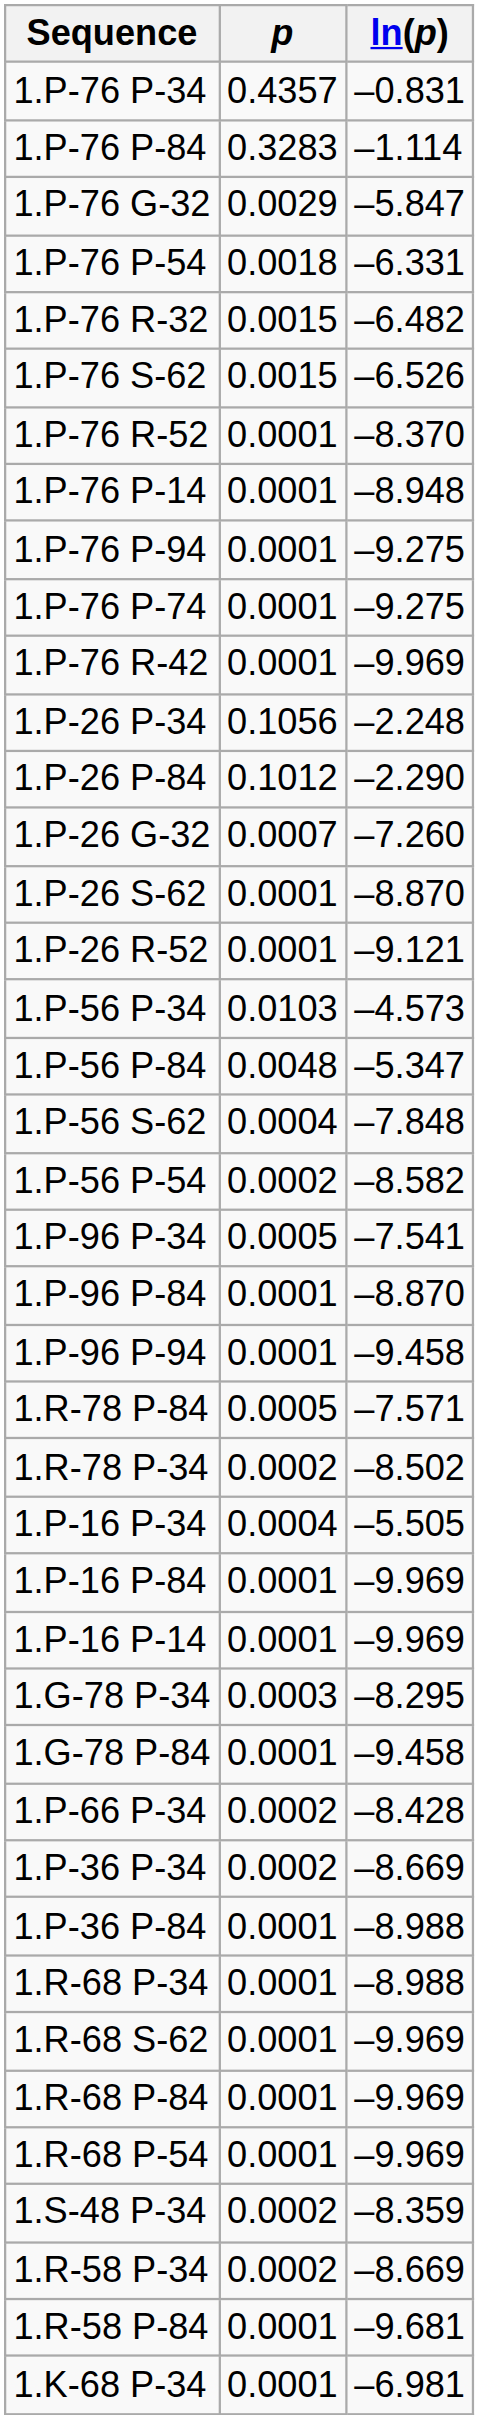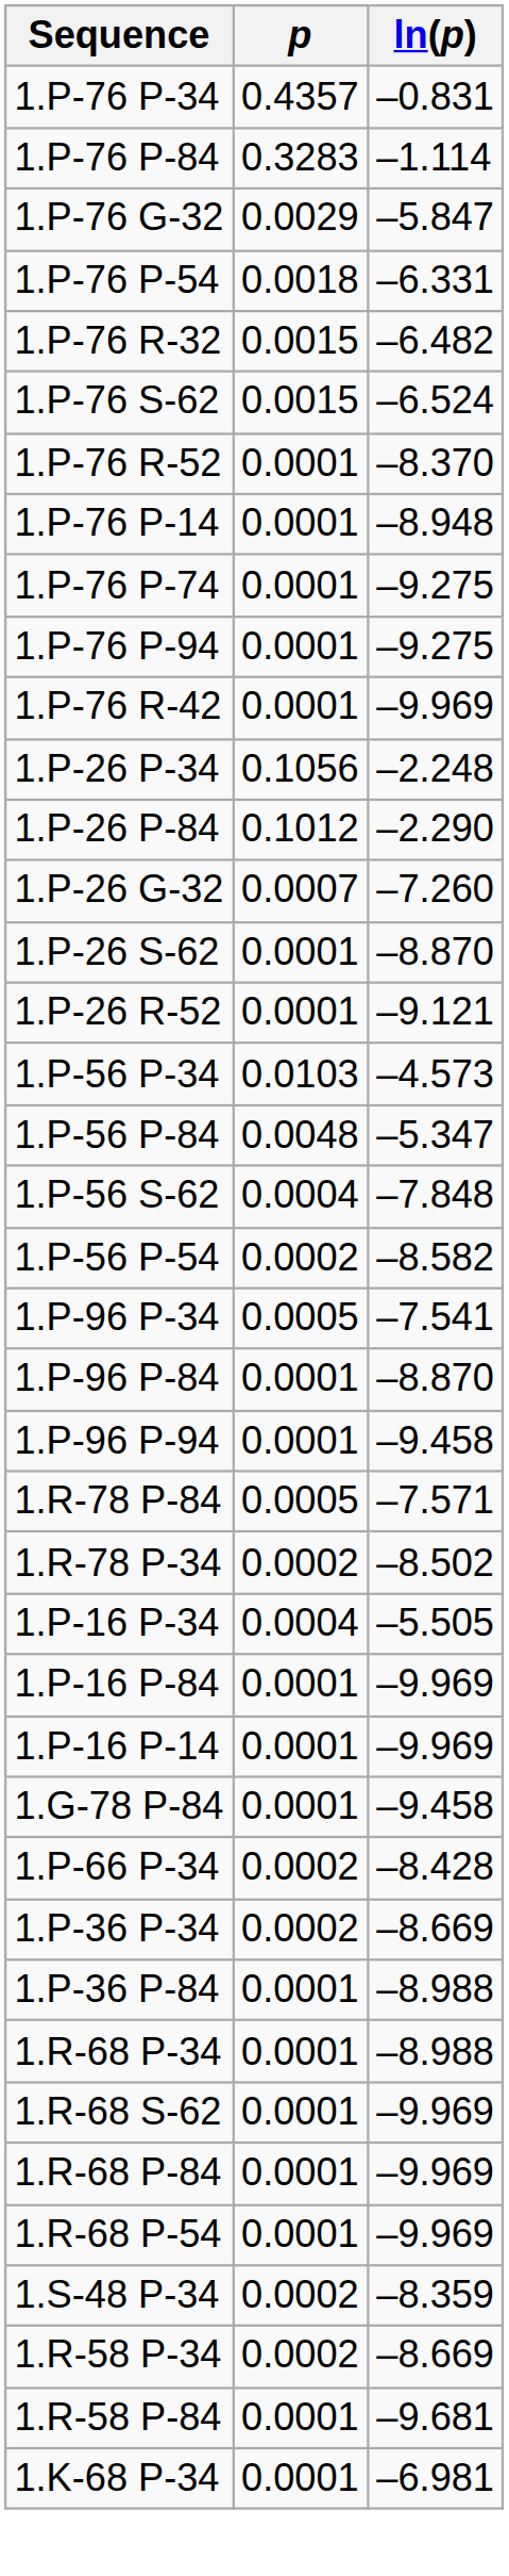1.P-76 S-62 | ln(p): –6.526 -> –6.524
rows swapped: 1.P-76 P-74 <-> 1.P-76 P-94
- row: 1.G-78 P-34 | 0.0003 | –8.295
